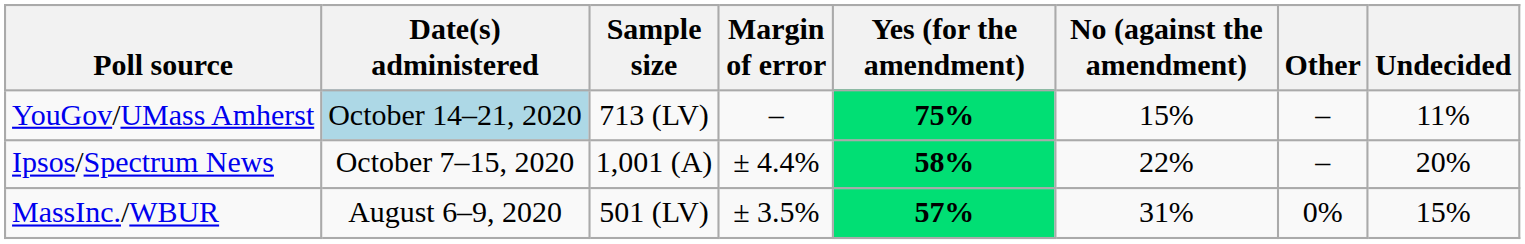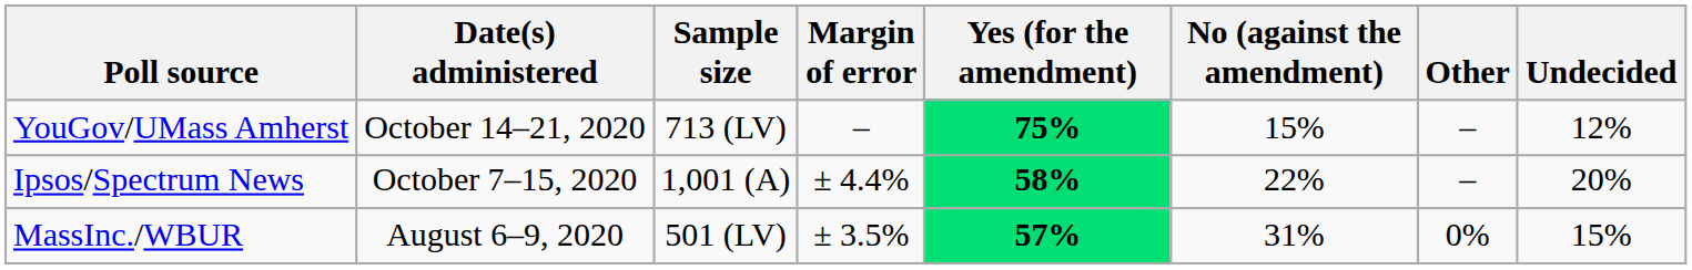YouGov/UMass Amherst | Date(s) administered: lightblue background -> no background
YouGov/UMass Amherst | Undecided: 11% -> 12%
